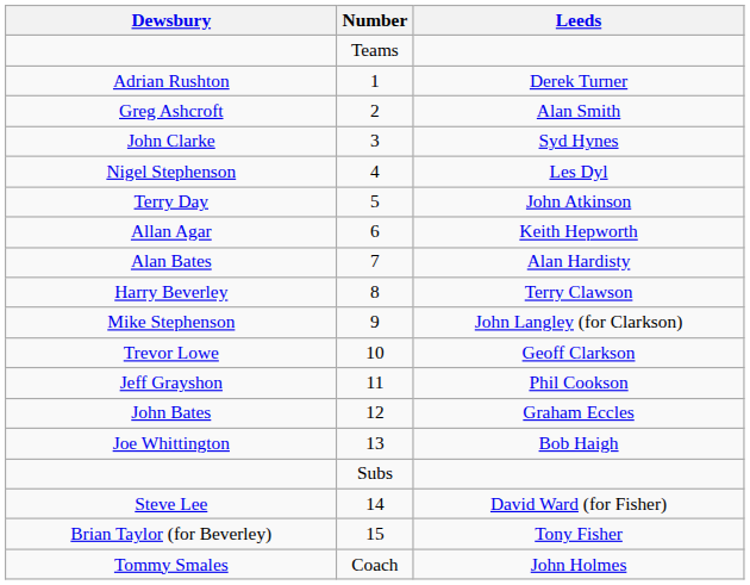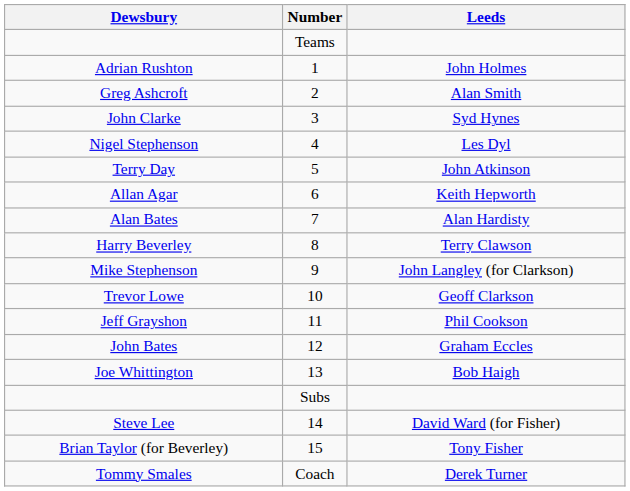Adrian Rushton | Leeds: Derek Turner -> John Holmes
Tommy Smales | Leeds: John Holmes -> Derek Turner
